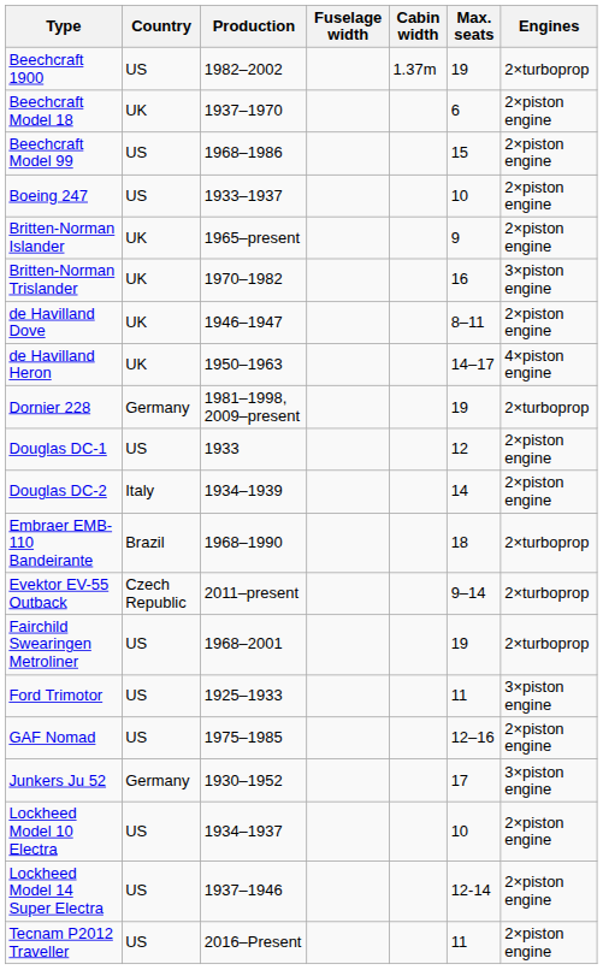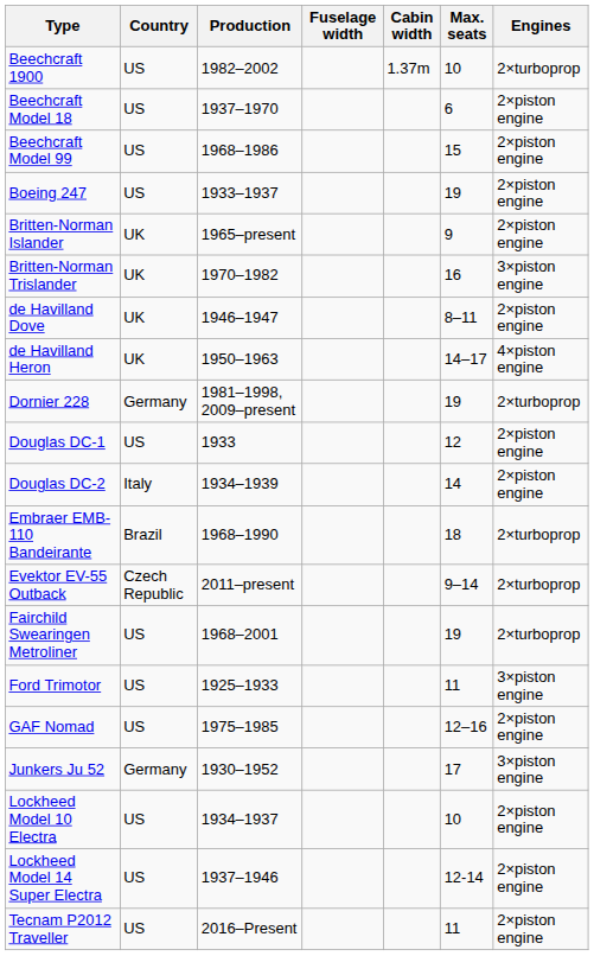Beechcraft 1900 | Max. seats: 19 -> 10
Beechcraft Model 18 | Country: UK -> US
Boeing 247 | Max. seats: 10 -> 19
